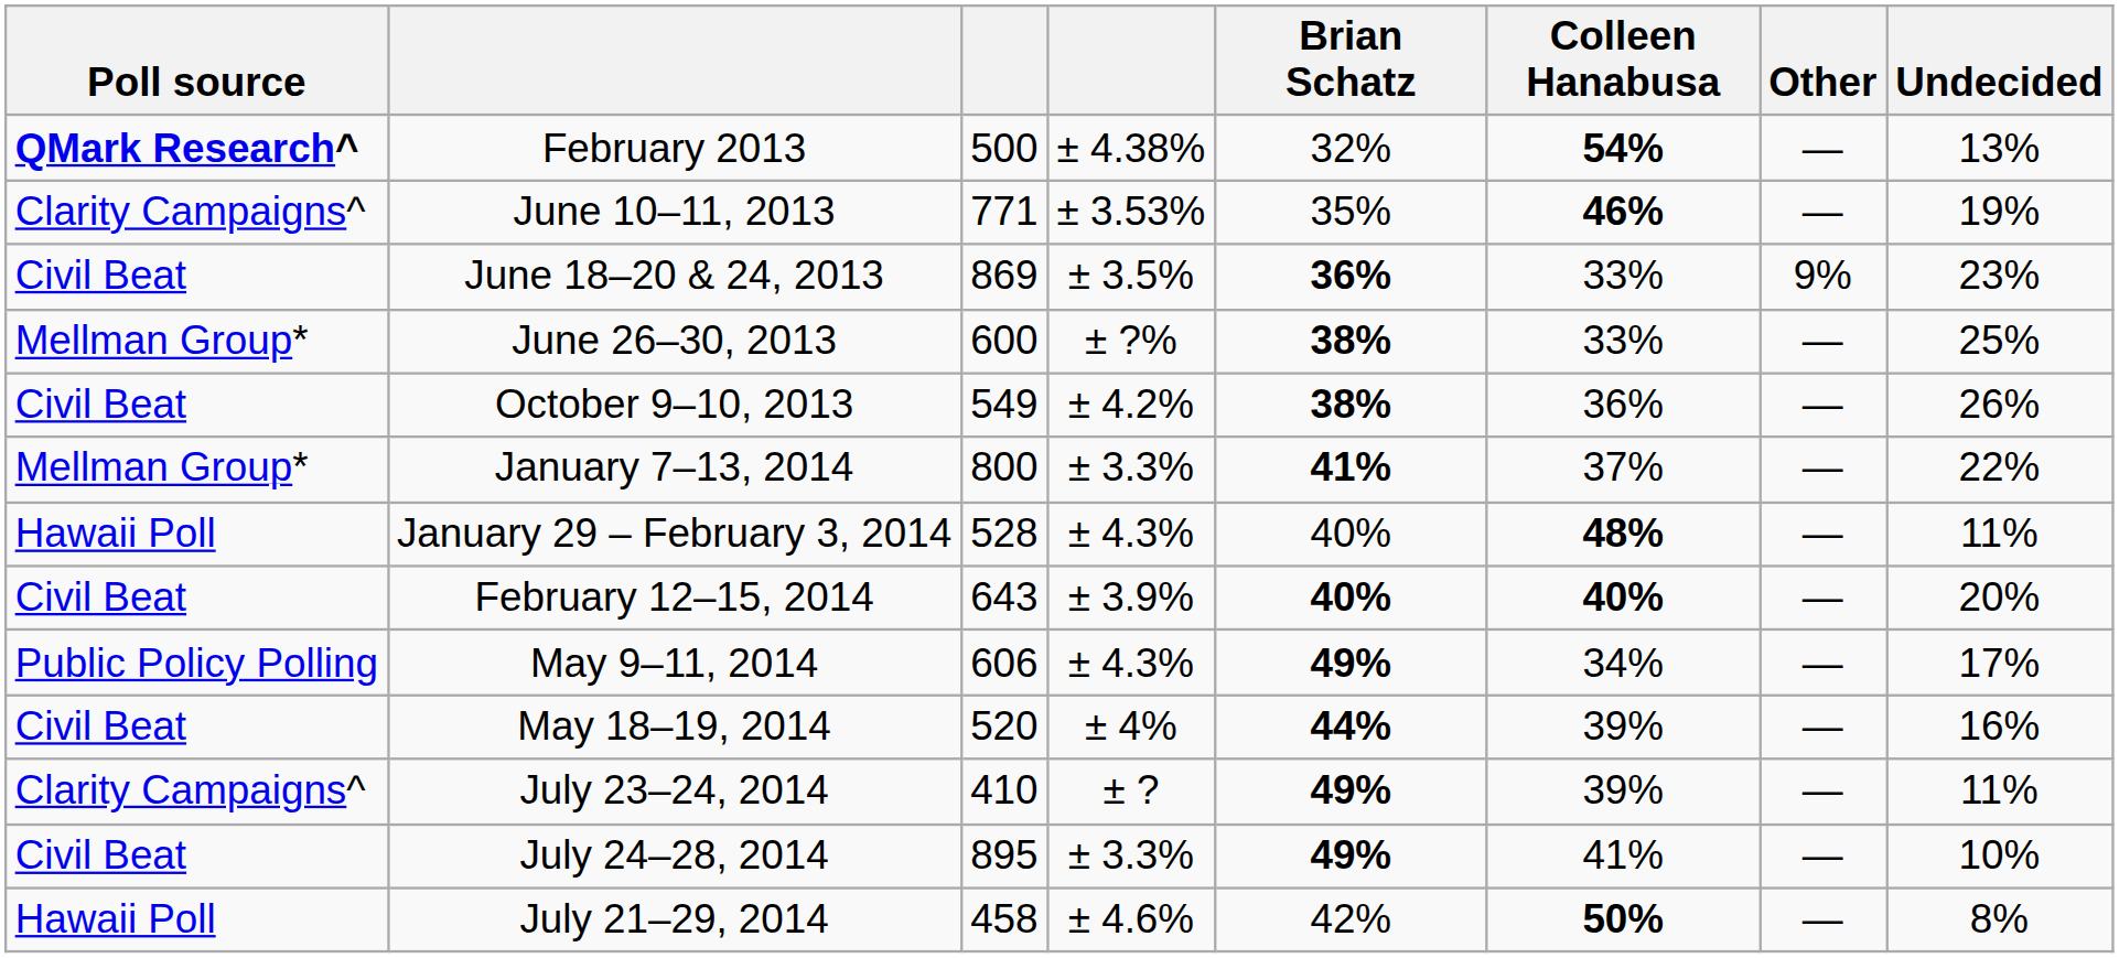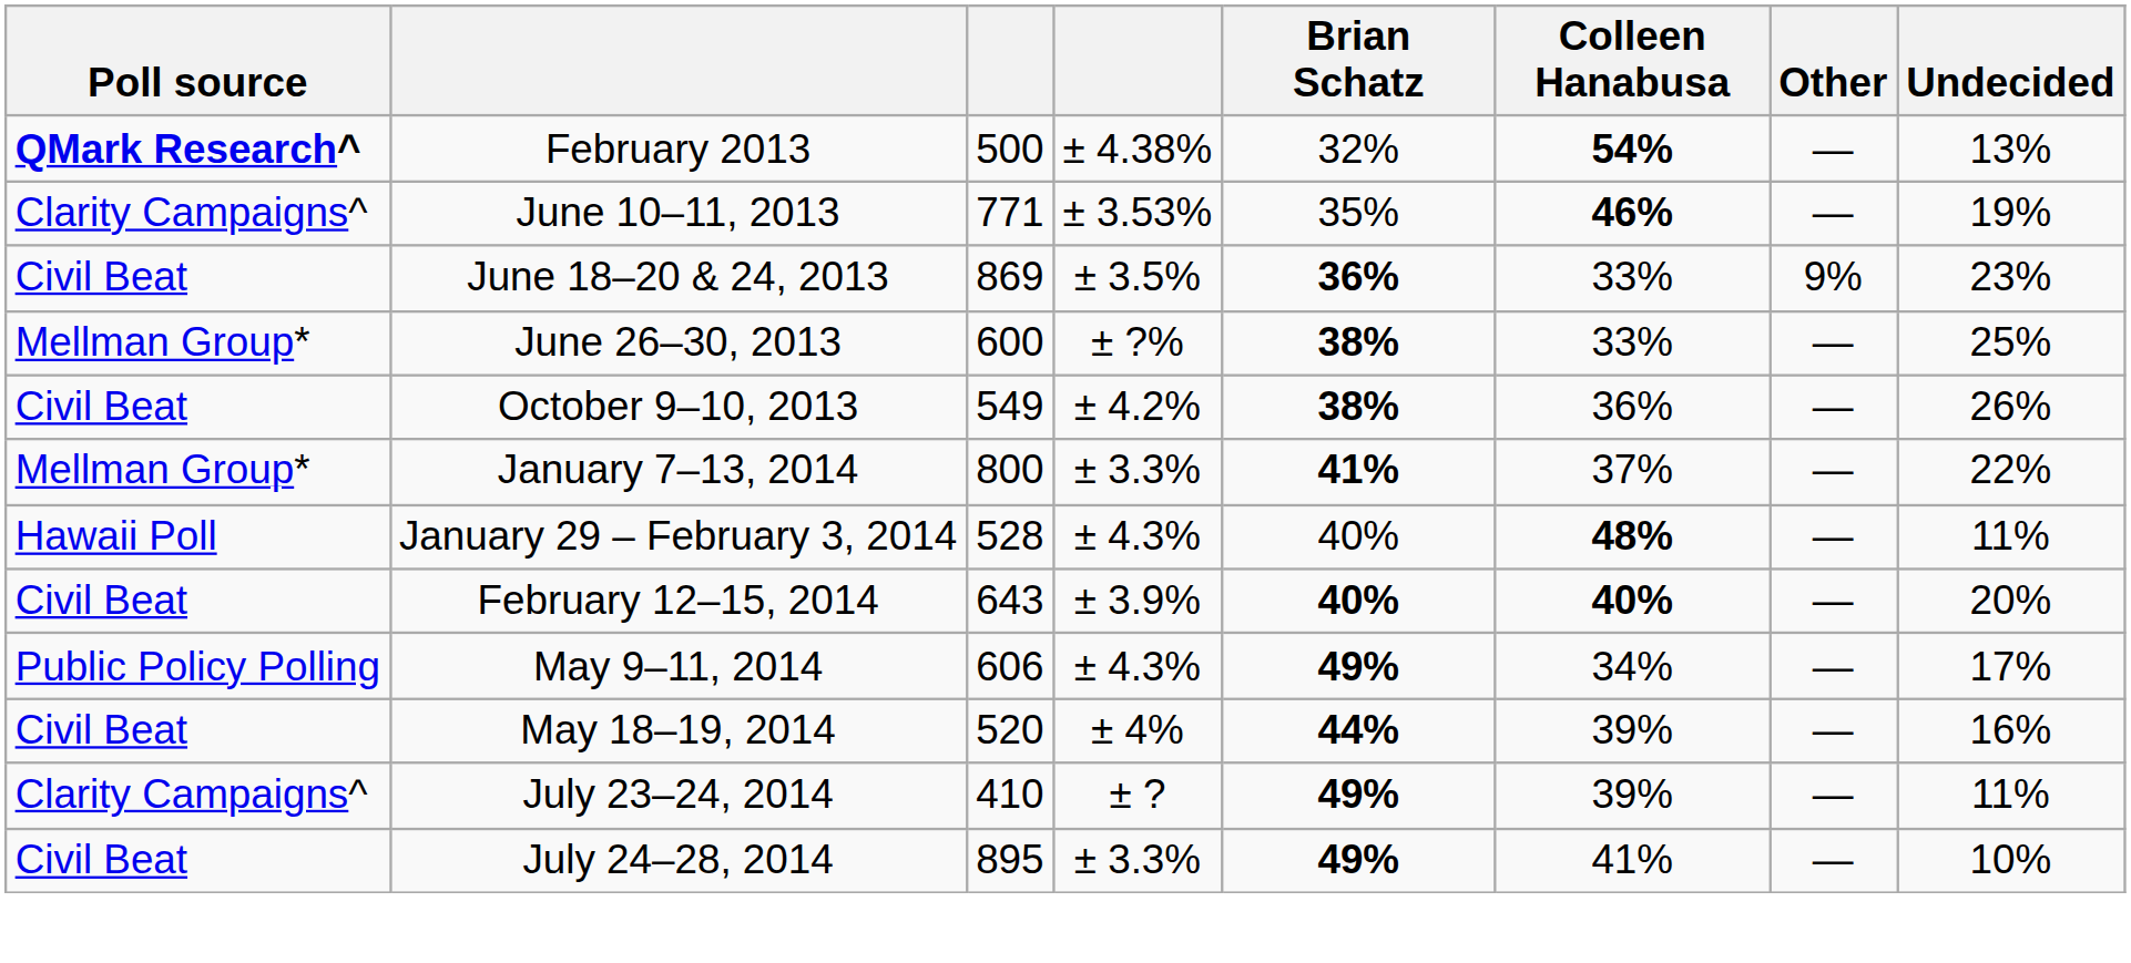- row: Hawaii Poll | July 21–29, 2014 | 458 | ± 4.6% | 42% | 50% | — | 8%
